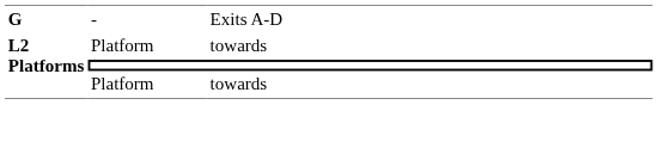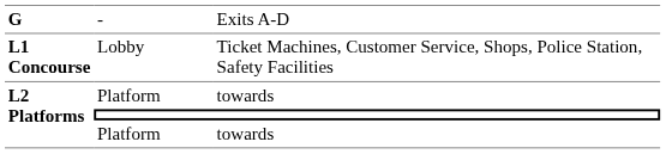+ row: L1 Concourse | Lobby | Ticket Machines, Customer Service, Shops, Police Station, Safety Facilities
